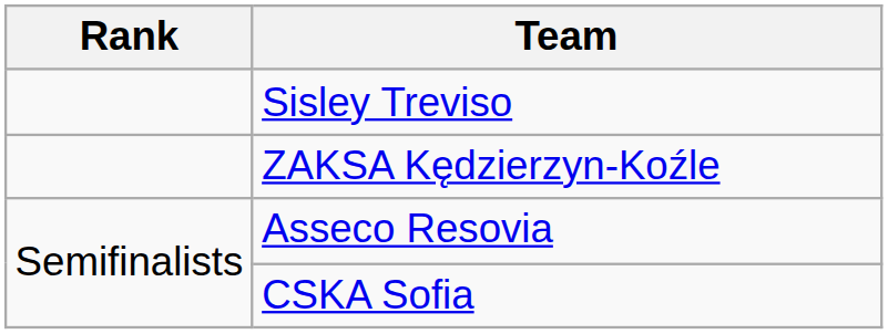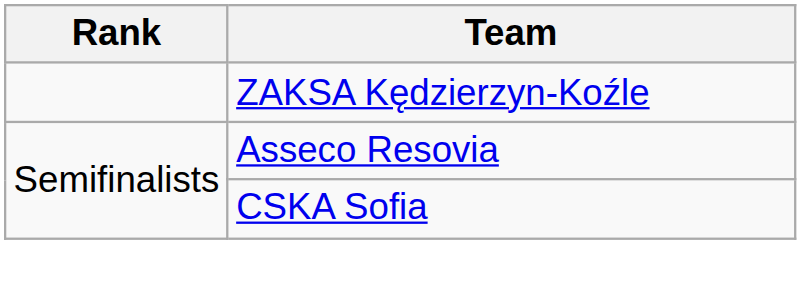- row: Sisley Treviso
